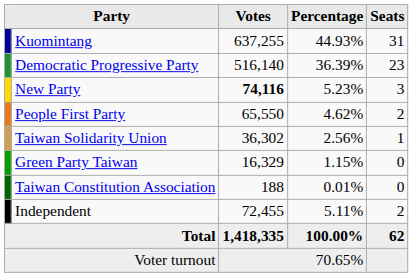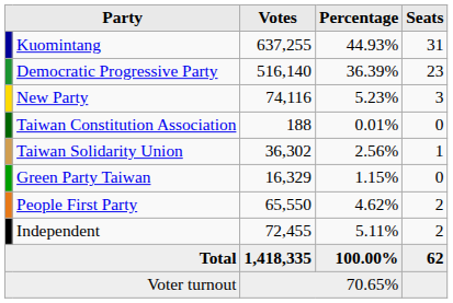New Party | Votes: bold -> normal
rows swapped: People First Party <-> Taiwan Constitution Association
